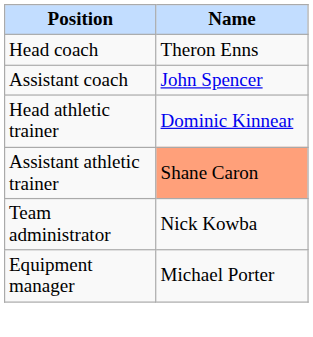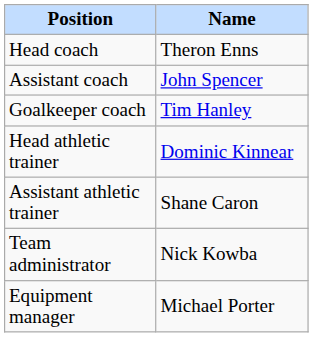+ row: Goalkeeper coach | Tim Hanley
Assistant athletic trainer | Name: lightsalmon background -> no background
